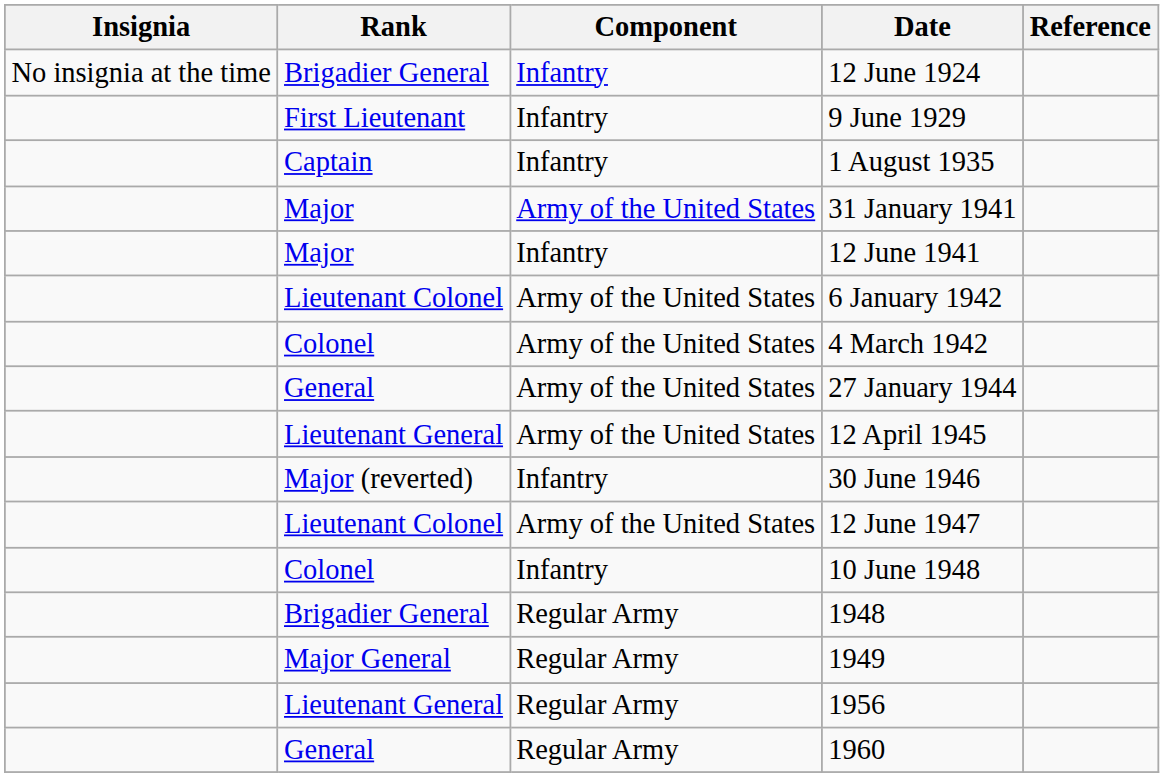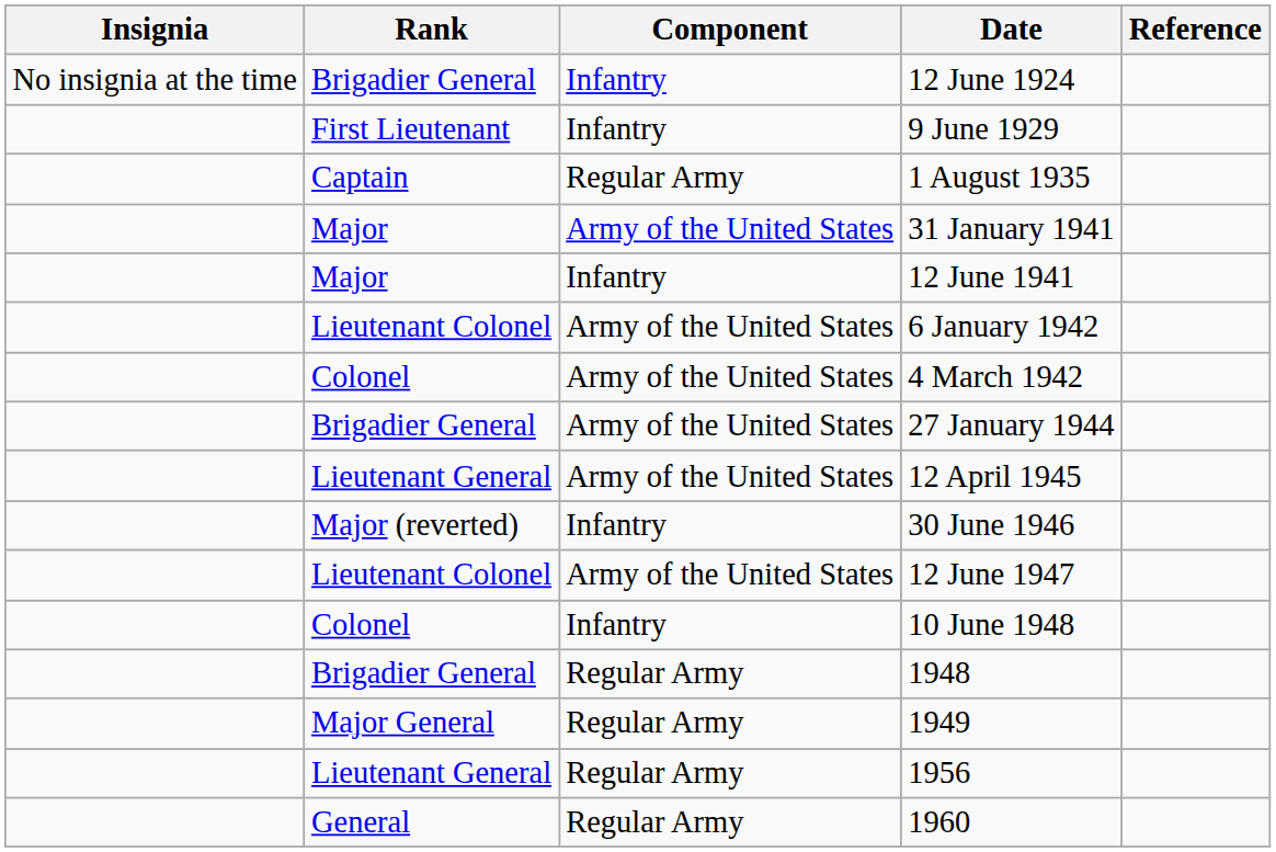1 August 1935 | Component: Infantry -> Regular Army
27 January 1944 | Rank: General -> Brigadier General
